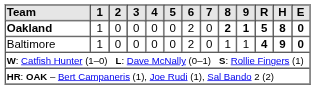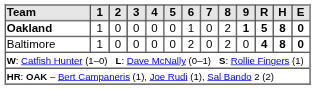Oakland | 6: 2 -> 1
Oakland | 8: bold -> normal
Baltimore | 8: 1 -> 2
Baltimore | 9: 1 -> 0
Baltimore | H: 9 -> 8
